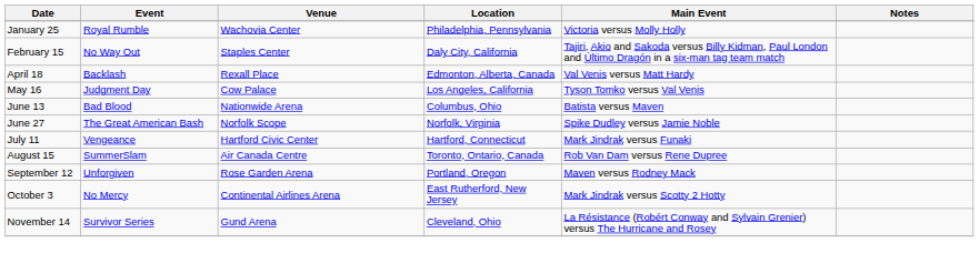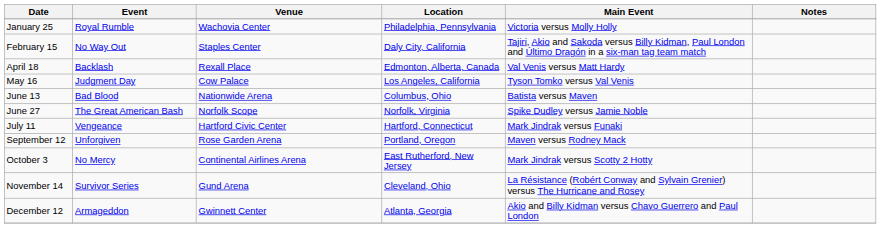- row: August 15 | SummerSlam | Air Canada Centre | Toronto, Ontario, Canada | Rob Van Dam versus Rene Dupree
+ row: December 12 | Armageddon | Gwinnett Center | Atlanta, Georgia | Akio and Billy Kidman versus Chavo Guerrero and Paul London
